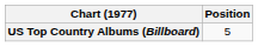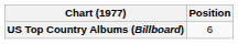US Top Country Albums (Billboard) | Position: 5 -> 6
